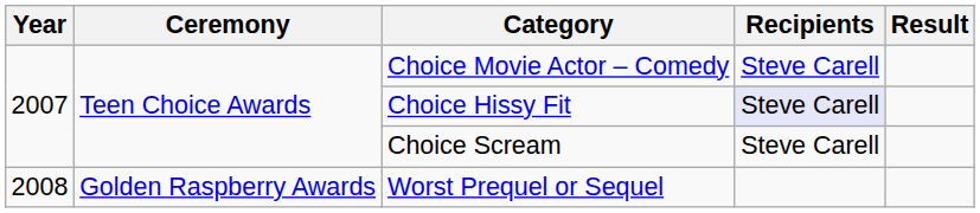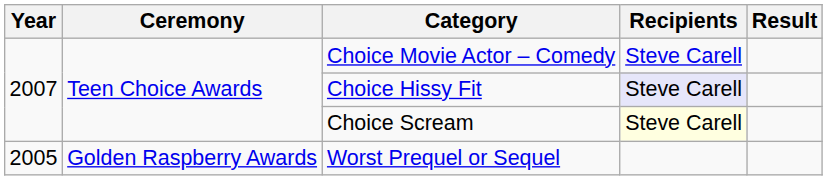Choice Scream | Recipients: no background -> lightyellow background
Worst Prequel or Sequel | Year: 2008 -> 2005
